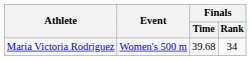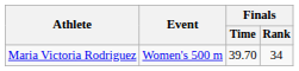Maria Victoria Rodriguez | Finals / Time: 39.68 -> 39.70
